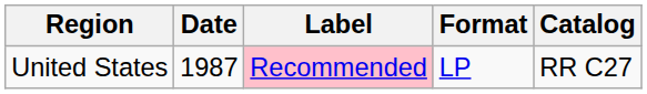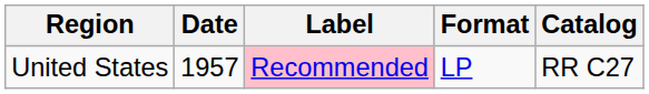United States | Date: 1987 -> 1957
